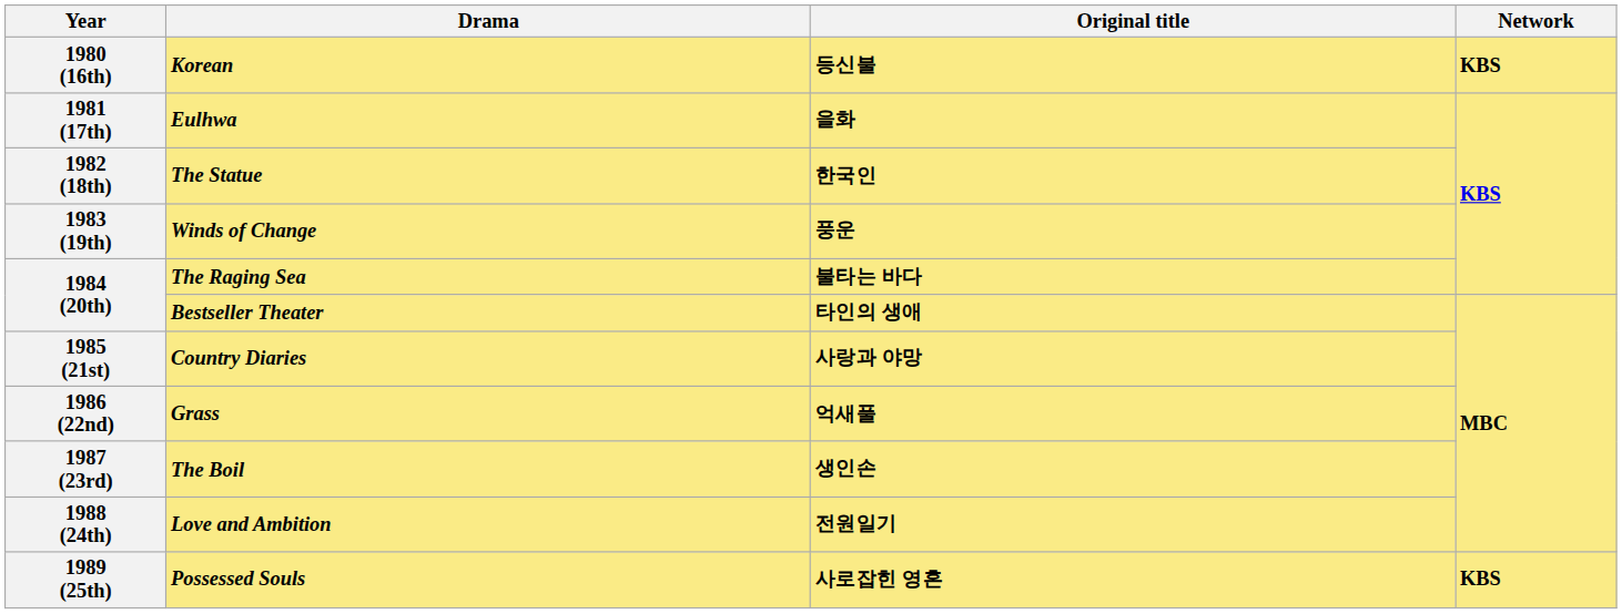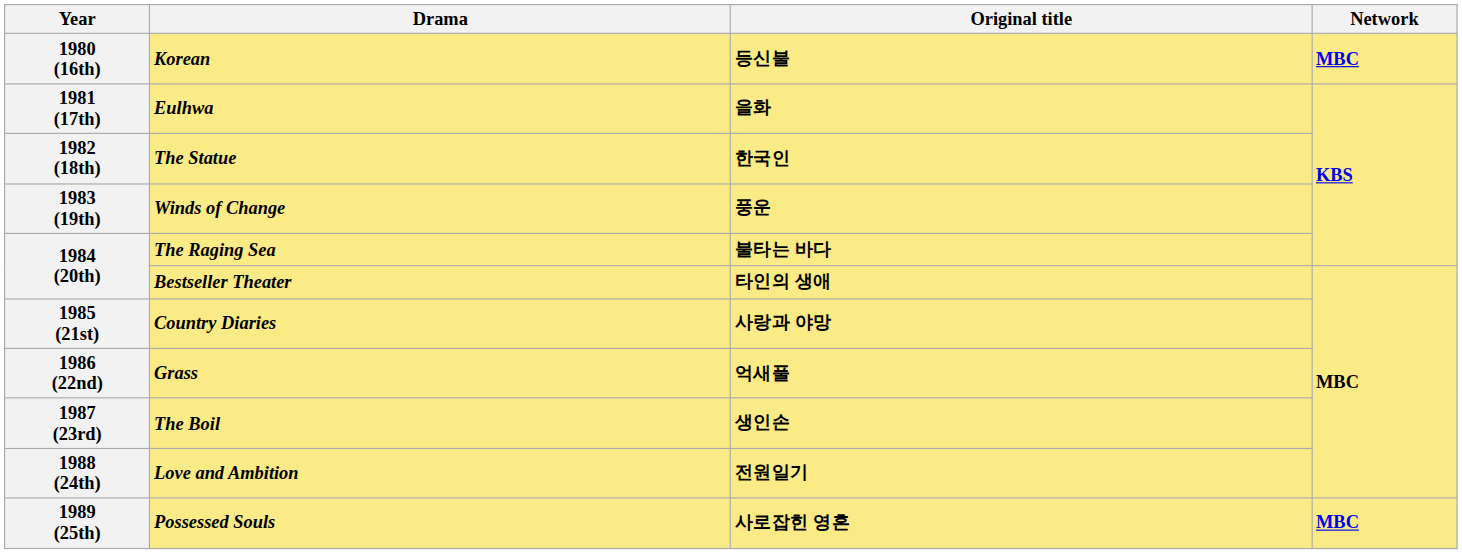1980 (16th) | Network: KBS -> MBC
1989 (25th) | Network: KBS -> MBC
